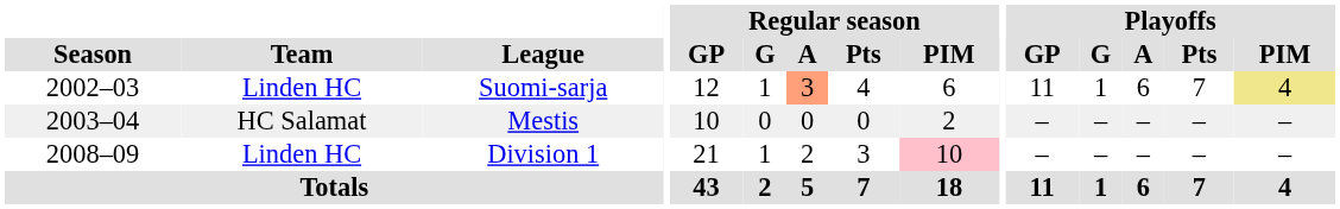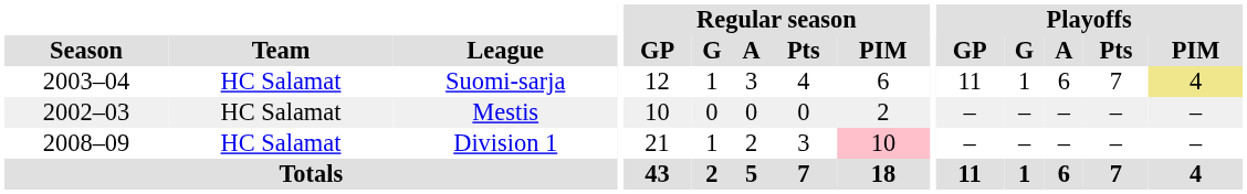Suomi-sarja | Season: 2002–03 -> 2003–04
Suomi-sarja | Team: Linden HC -> HC Salamat
Suomi-sarja | Regular season / A: lightsalmon background -> no background
Mestis | Season: 2003–04 -> 2002–03
Division 1 | Team: Linden HC -> HC Salamat
